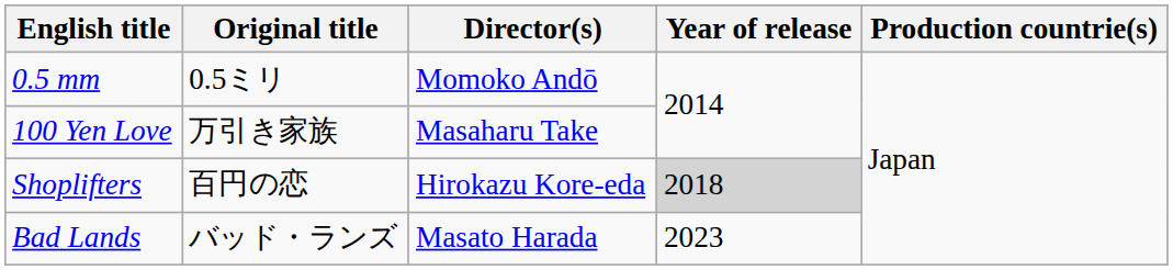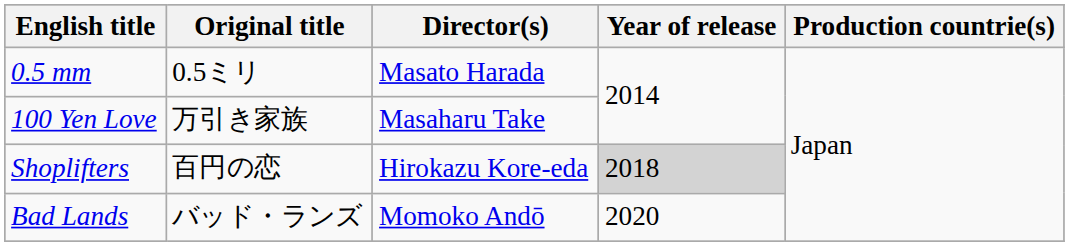0.5 mm | Director(s): Momoko Andō -> Masato Harada
Bad Lands | Director(s): Masato Harada -> Momoko Andō
Bad Lands | Year of release: 2023 -> 2020
